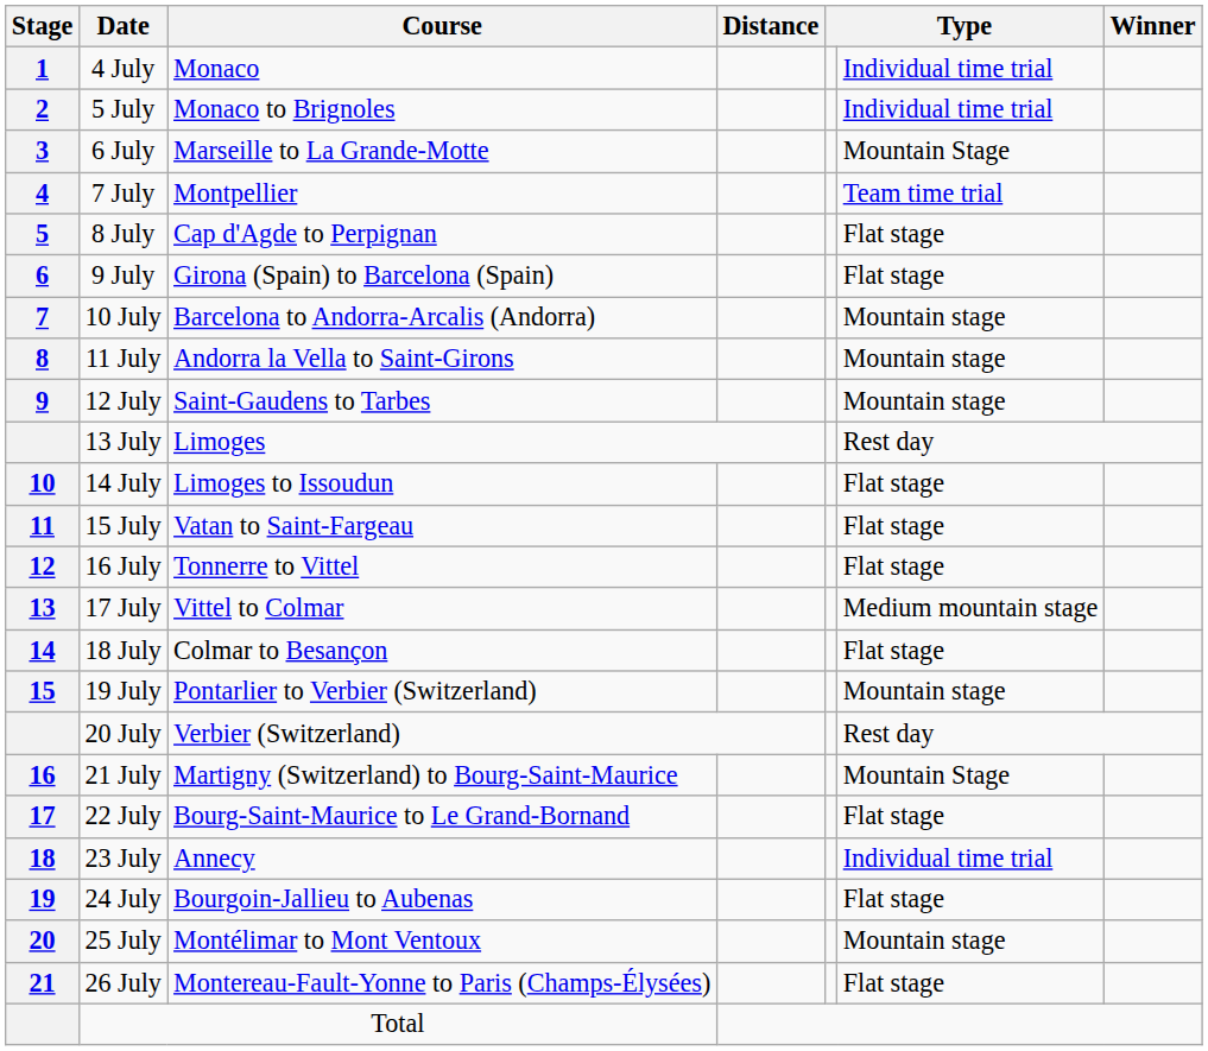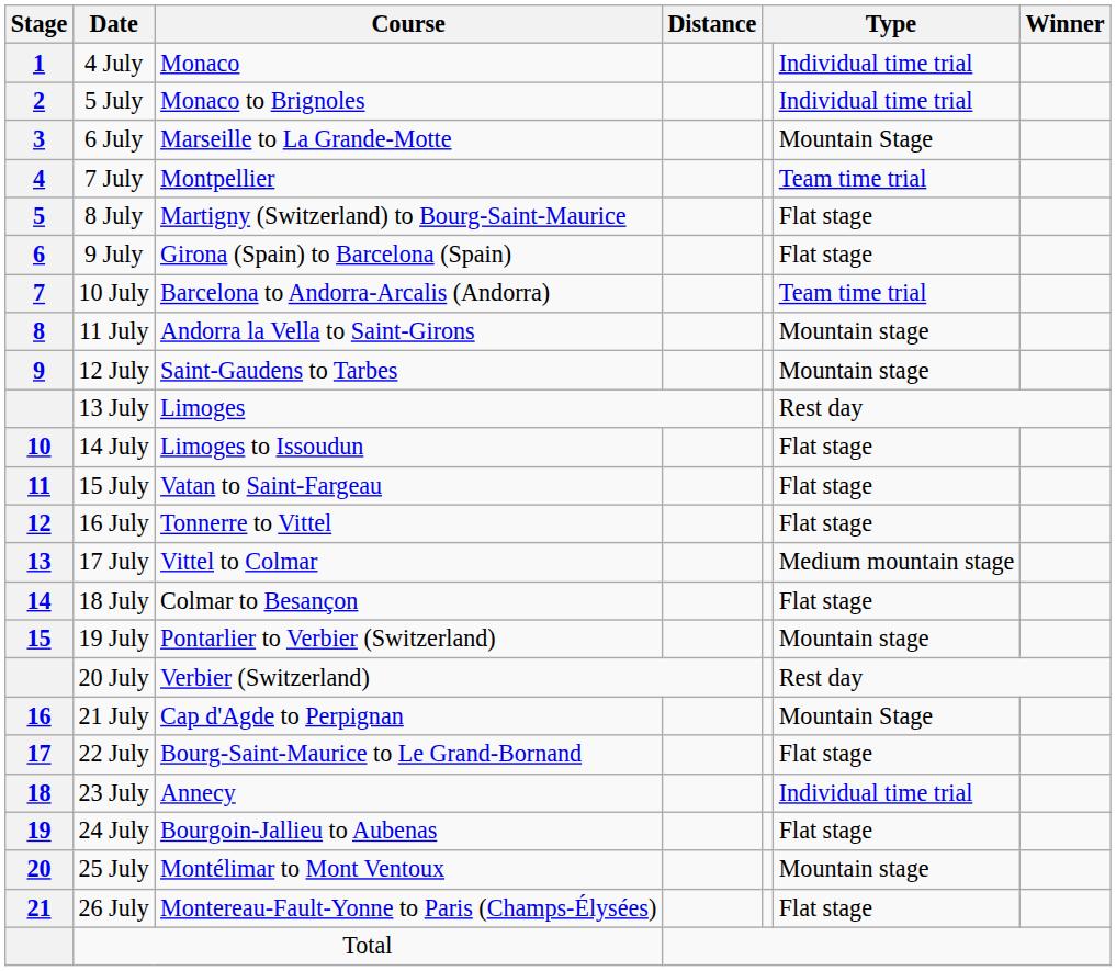8 July | Course: Cap d'Agde to Perpignan -> Martigny (Switzerland) to Bourg-Saint-Maurice
10 July | column 6: Mountain stage -> Team time trial
21 July | Course: Martigny (Switzerland) to Bourg-Saint-Maurice -> Cap d'Agde to Perpignan
